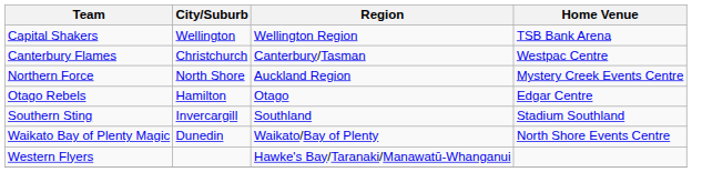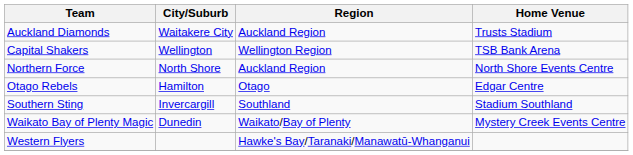+ row: Auckland Diamonds | Waitakere City | Auckland Region | Trusts Stadium
- row: Canterbury Flames | Christchurch | Canterbury/Tasman | Westpac Centre
Northern Force | Home Venue: Mystery Creek Events Centre -> North Shore Events Centre
Waikato Bay of Plenty Magic | Home Venue: North Shore Events Centre -> Mystery Creek Events Centre
